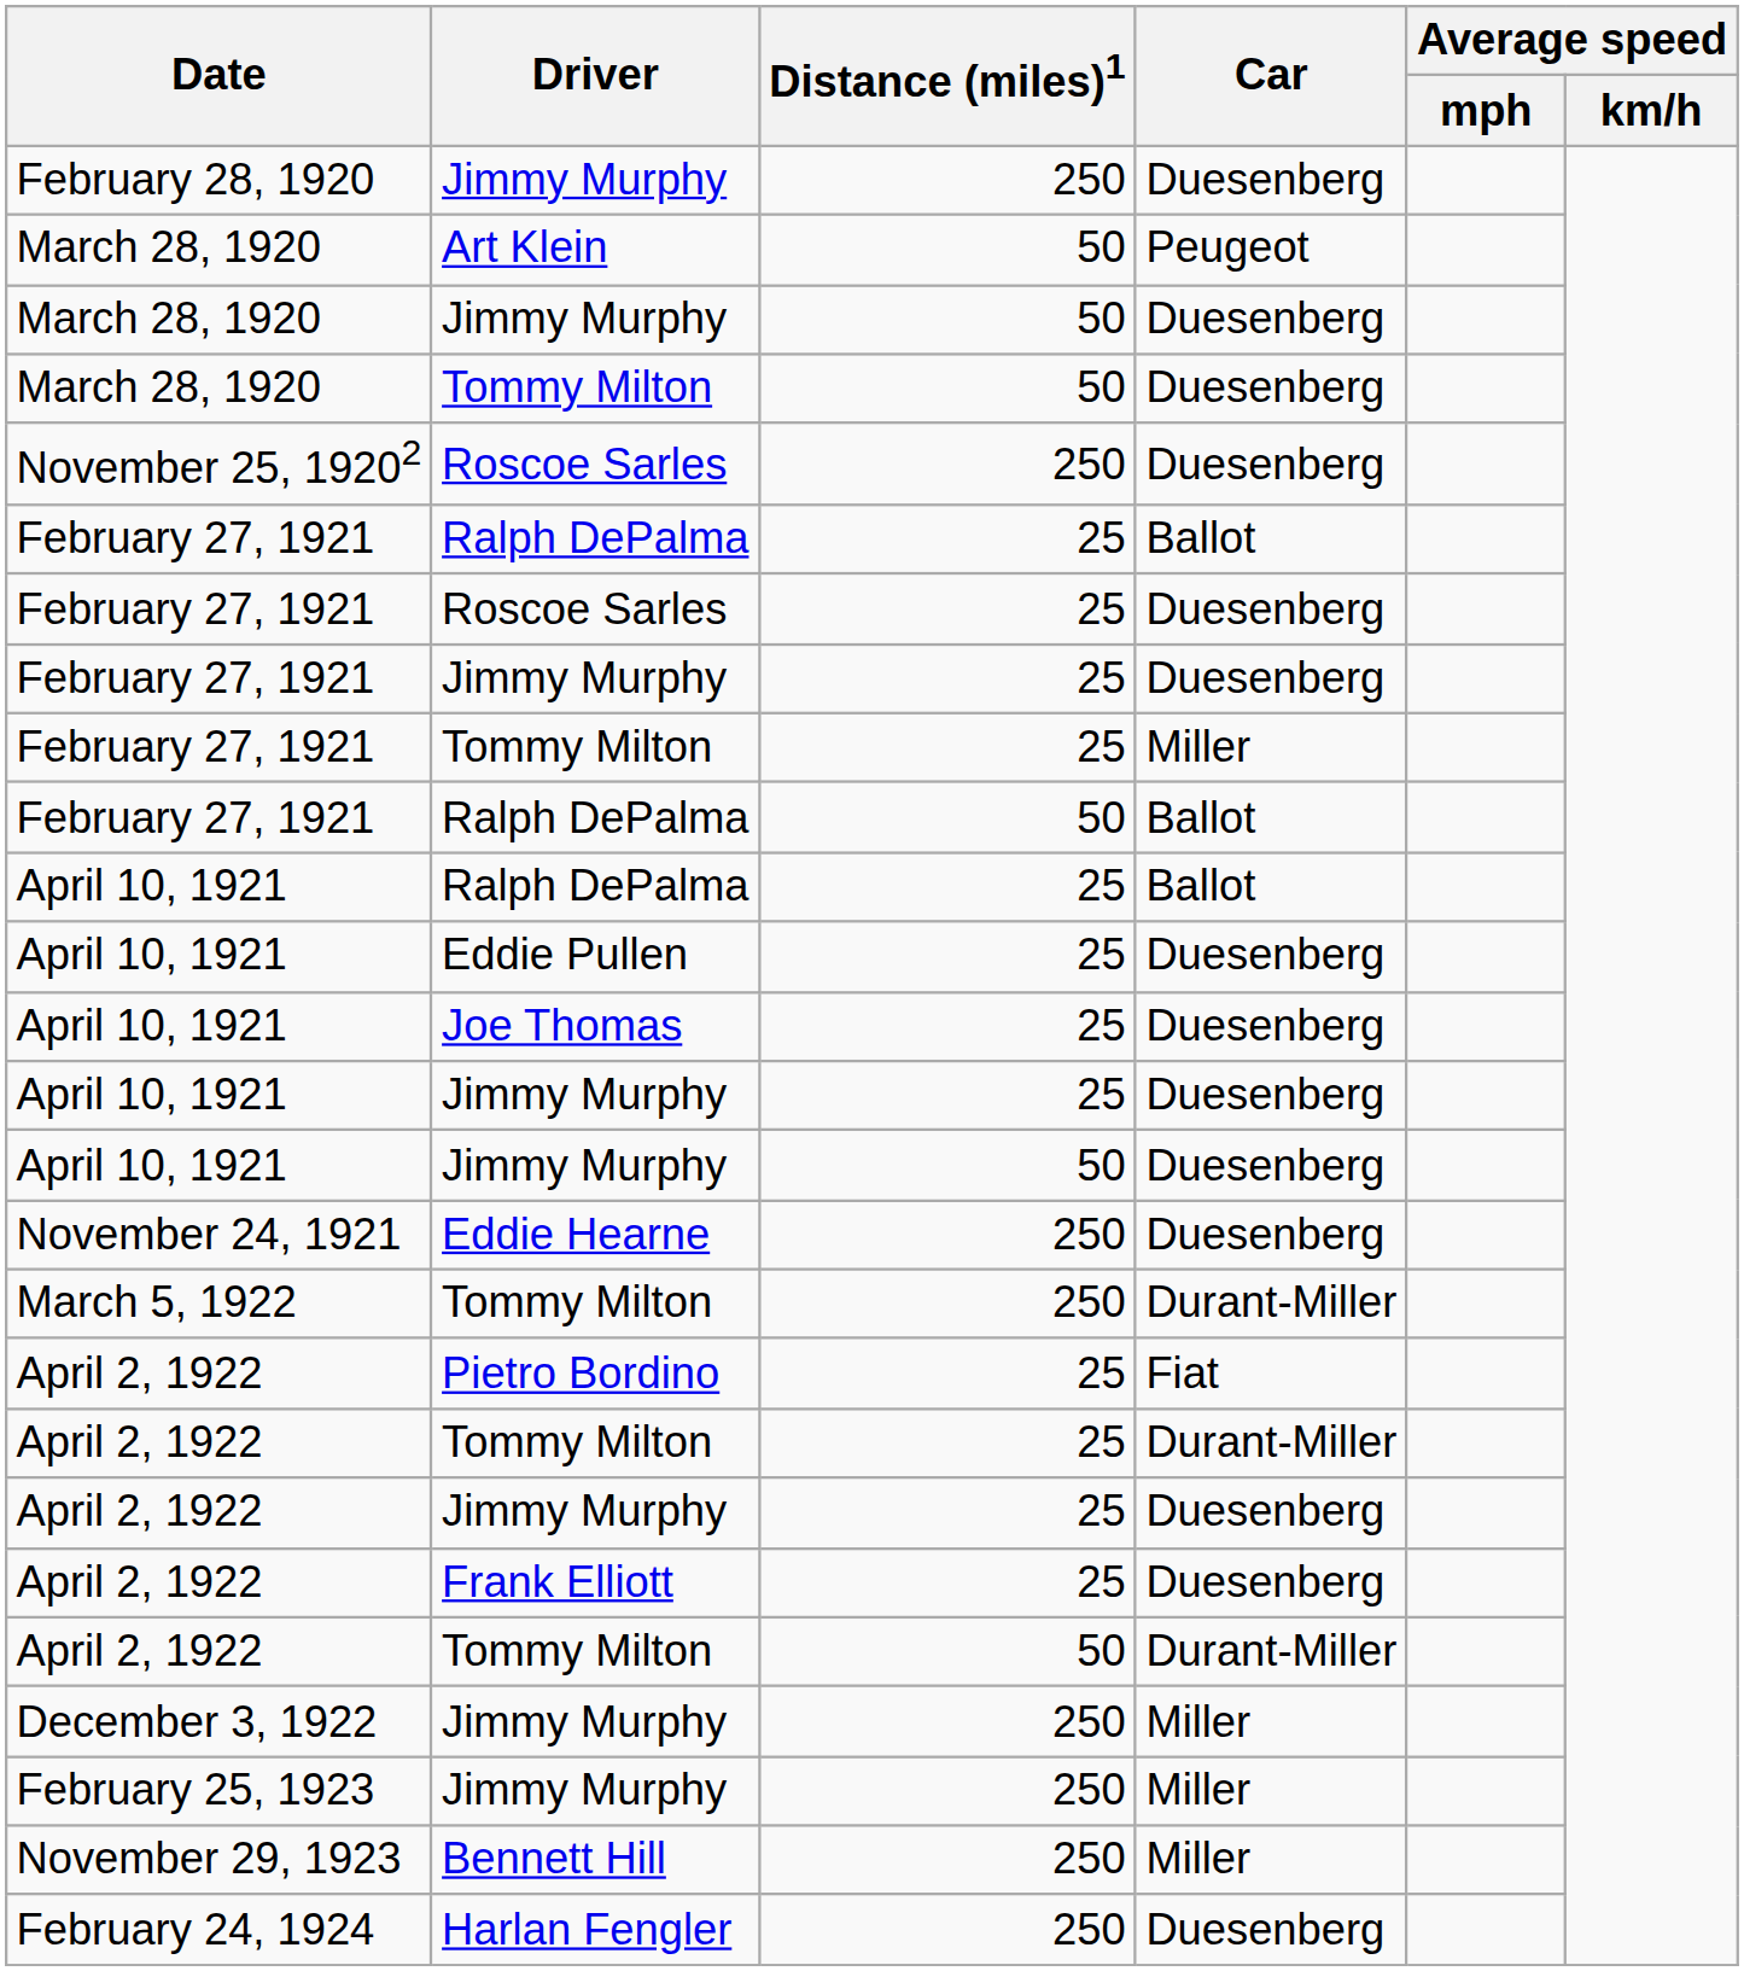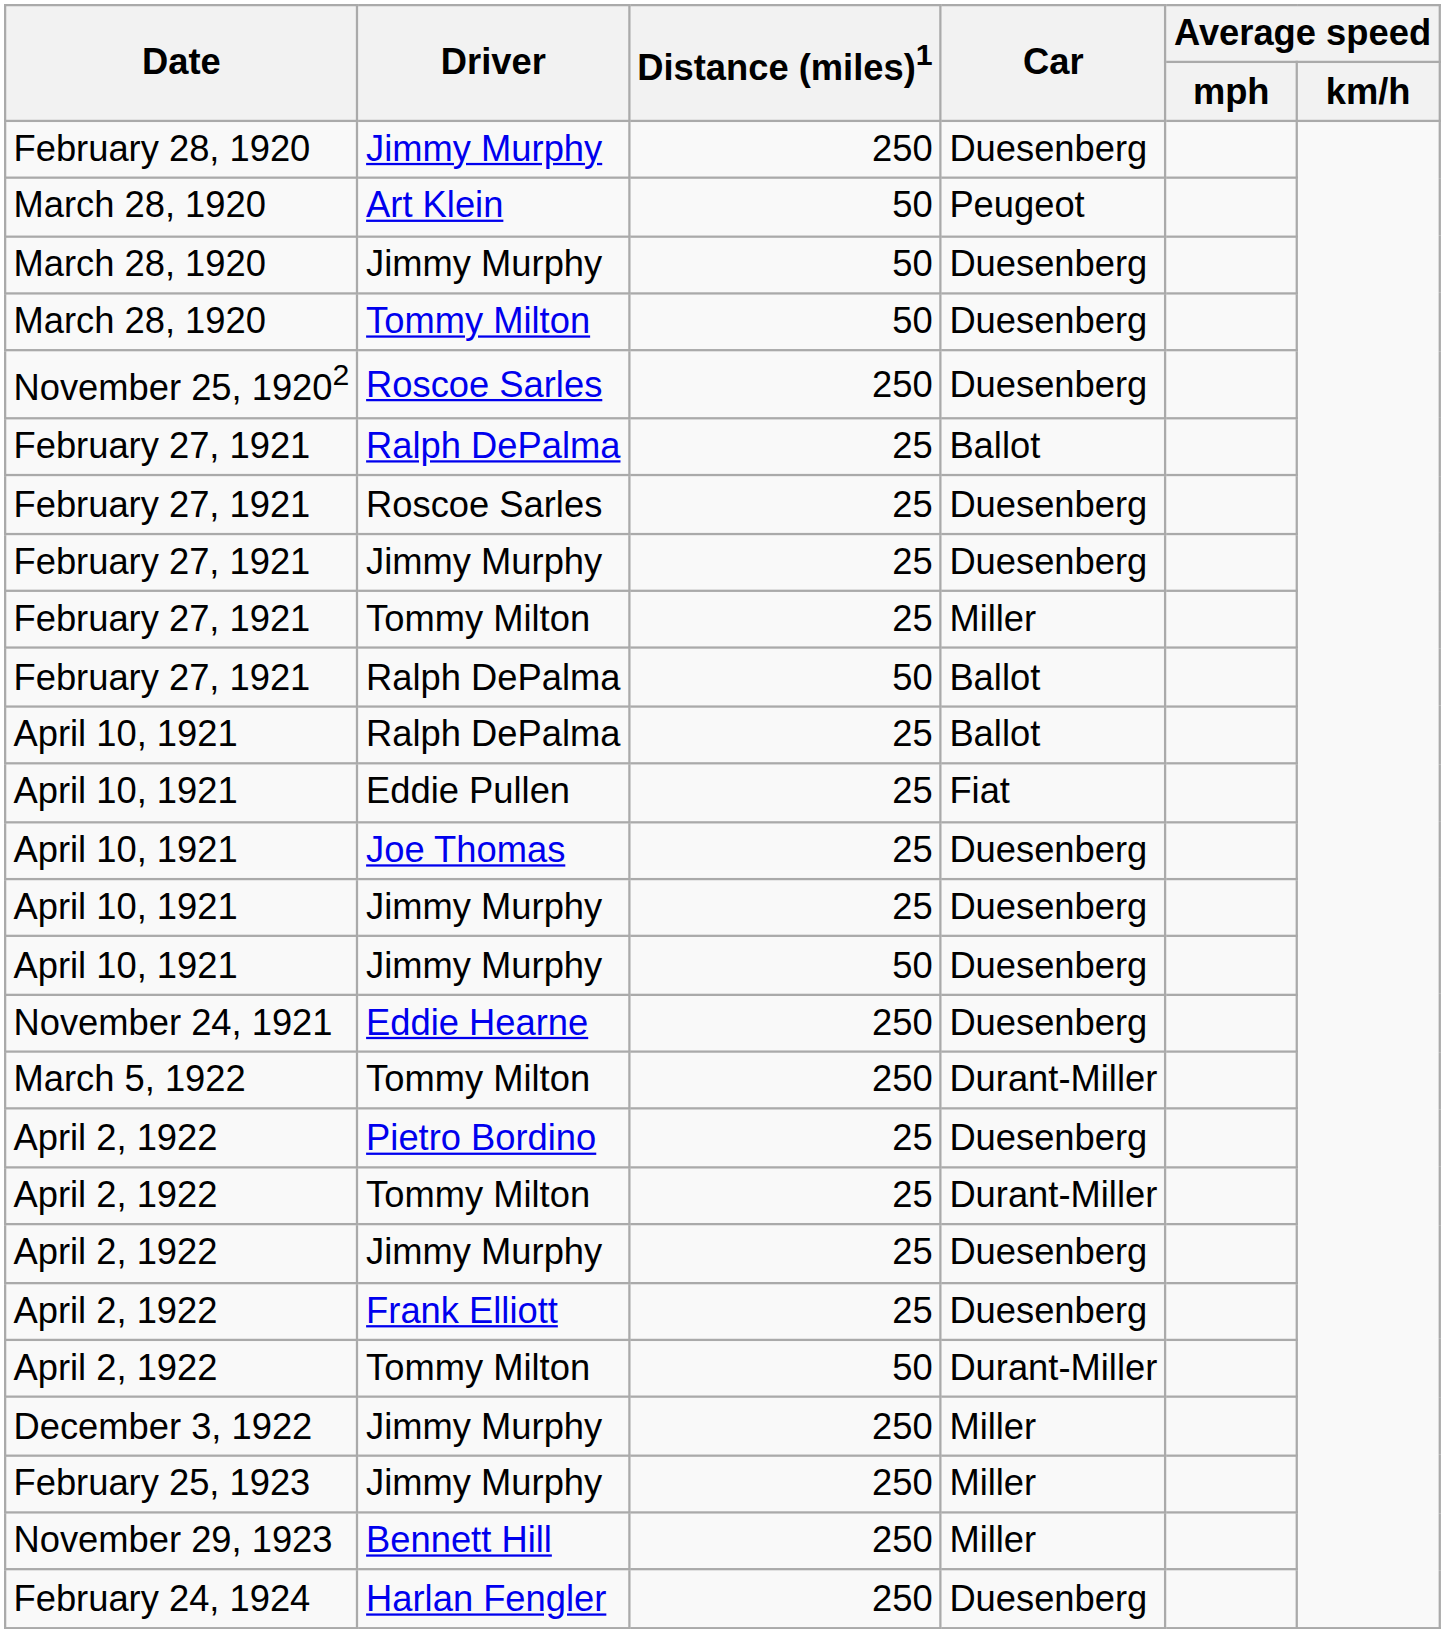April 10, 1921 / Eddie Pullen | Car: Duesenberg -> Fiat
April 2, 1922 / Pietro Bordino | Car: Fiat -> Duesenberg
